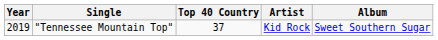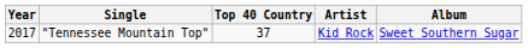"Tennessee Mountain Top" | Year: 2019 -> 2017
